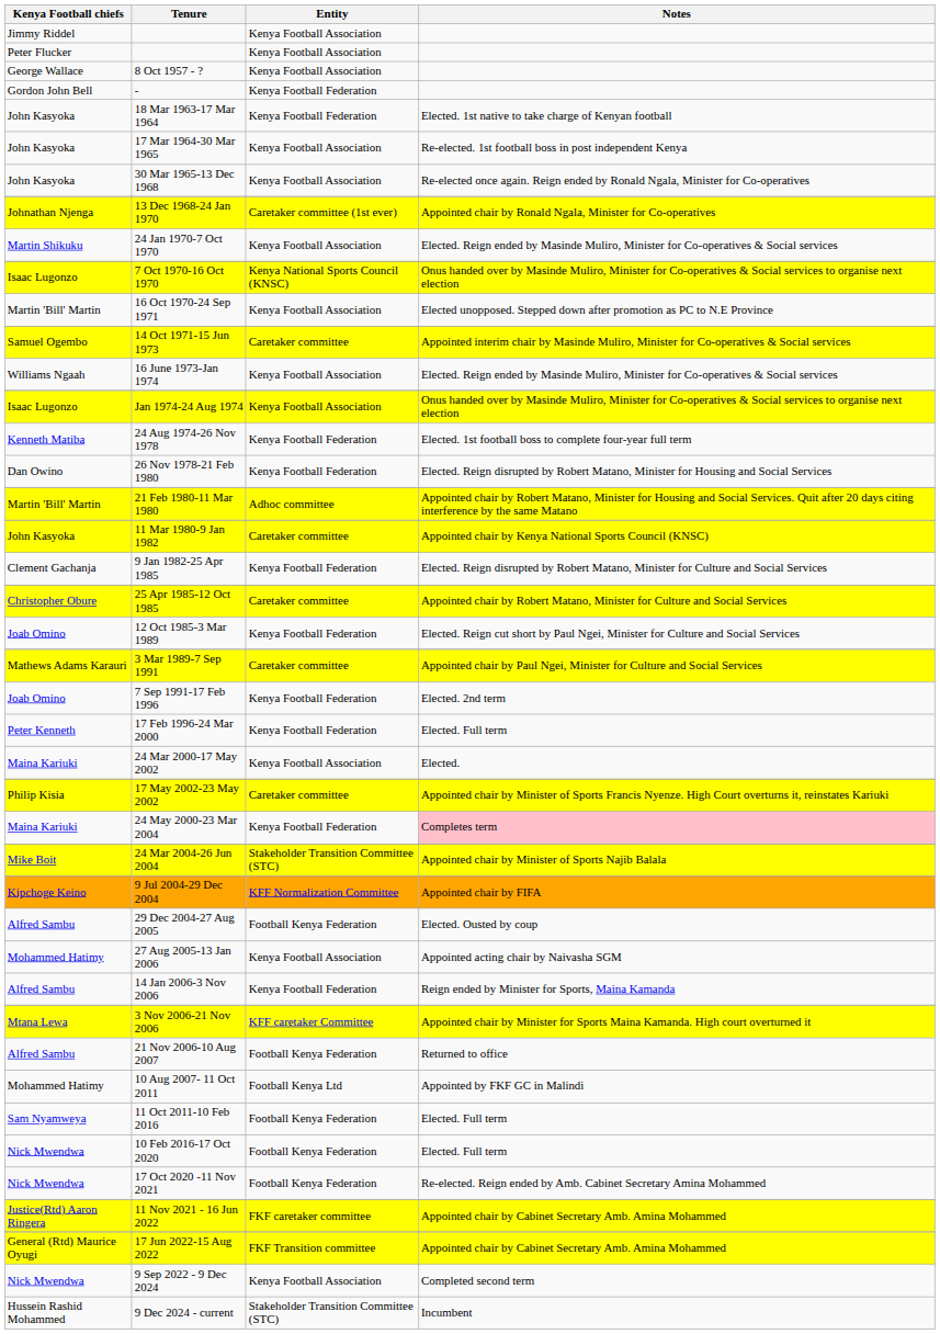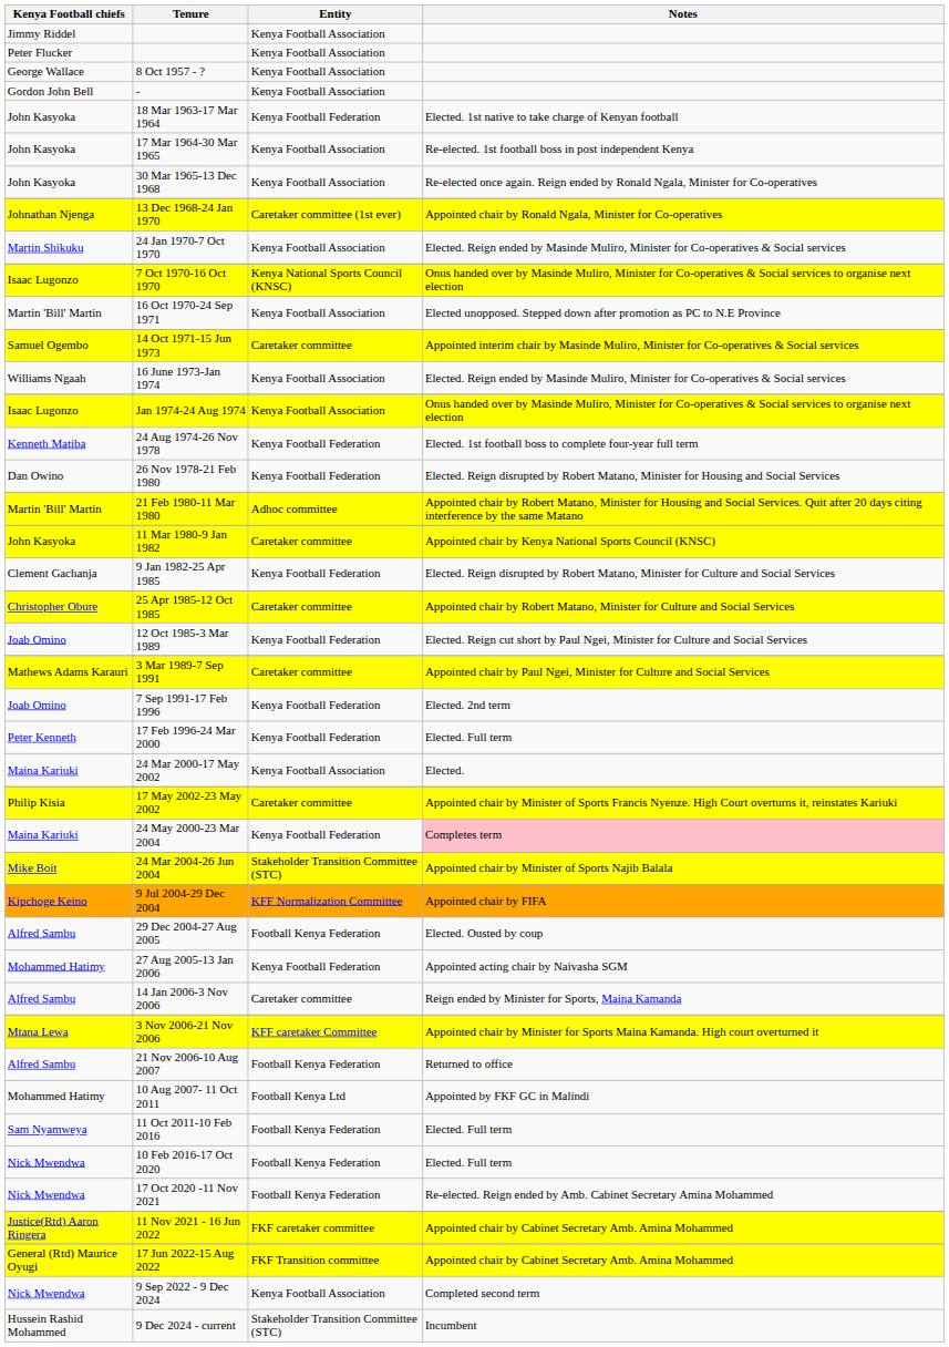- | Entity: Kenya Football Federation -> Kenya Football Association
27 Aug 2005-13 Jan 2006 | Entity: Kenya Football Association -> Kenya Football Federation
14 Jan 2006-3 Nov 2006 | Entity: Kenya Football Federation -> Caretaker committee
